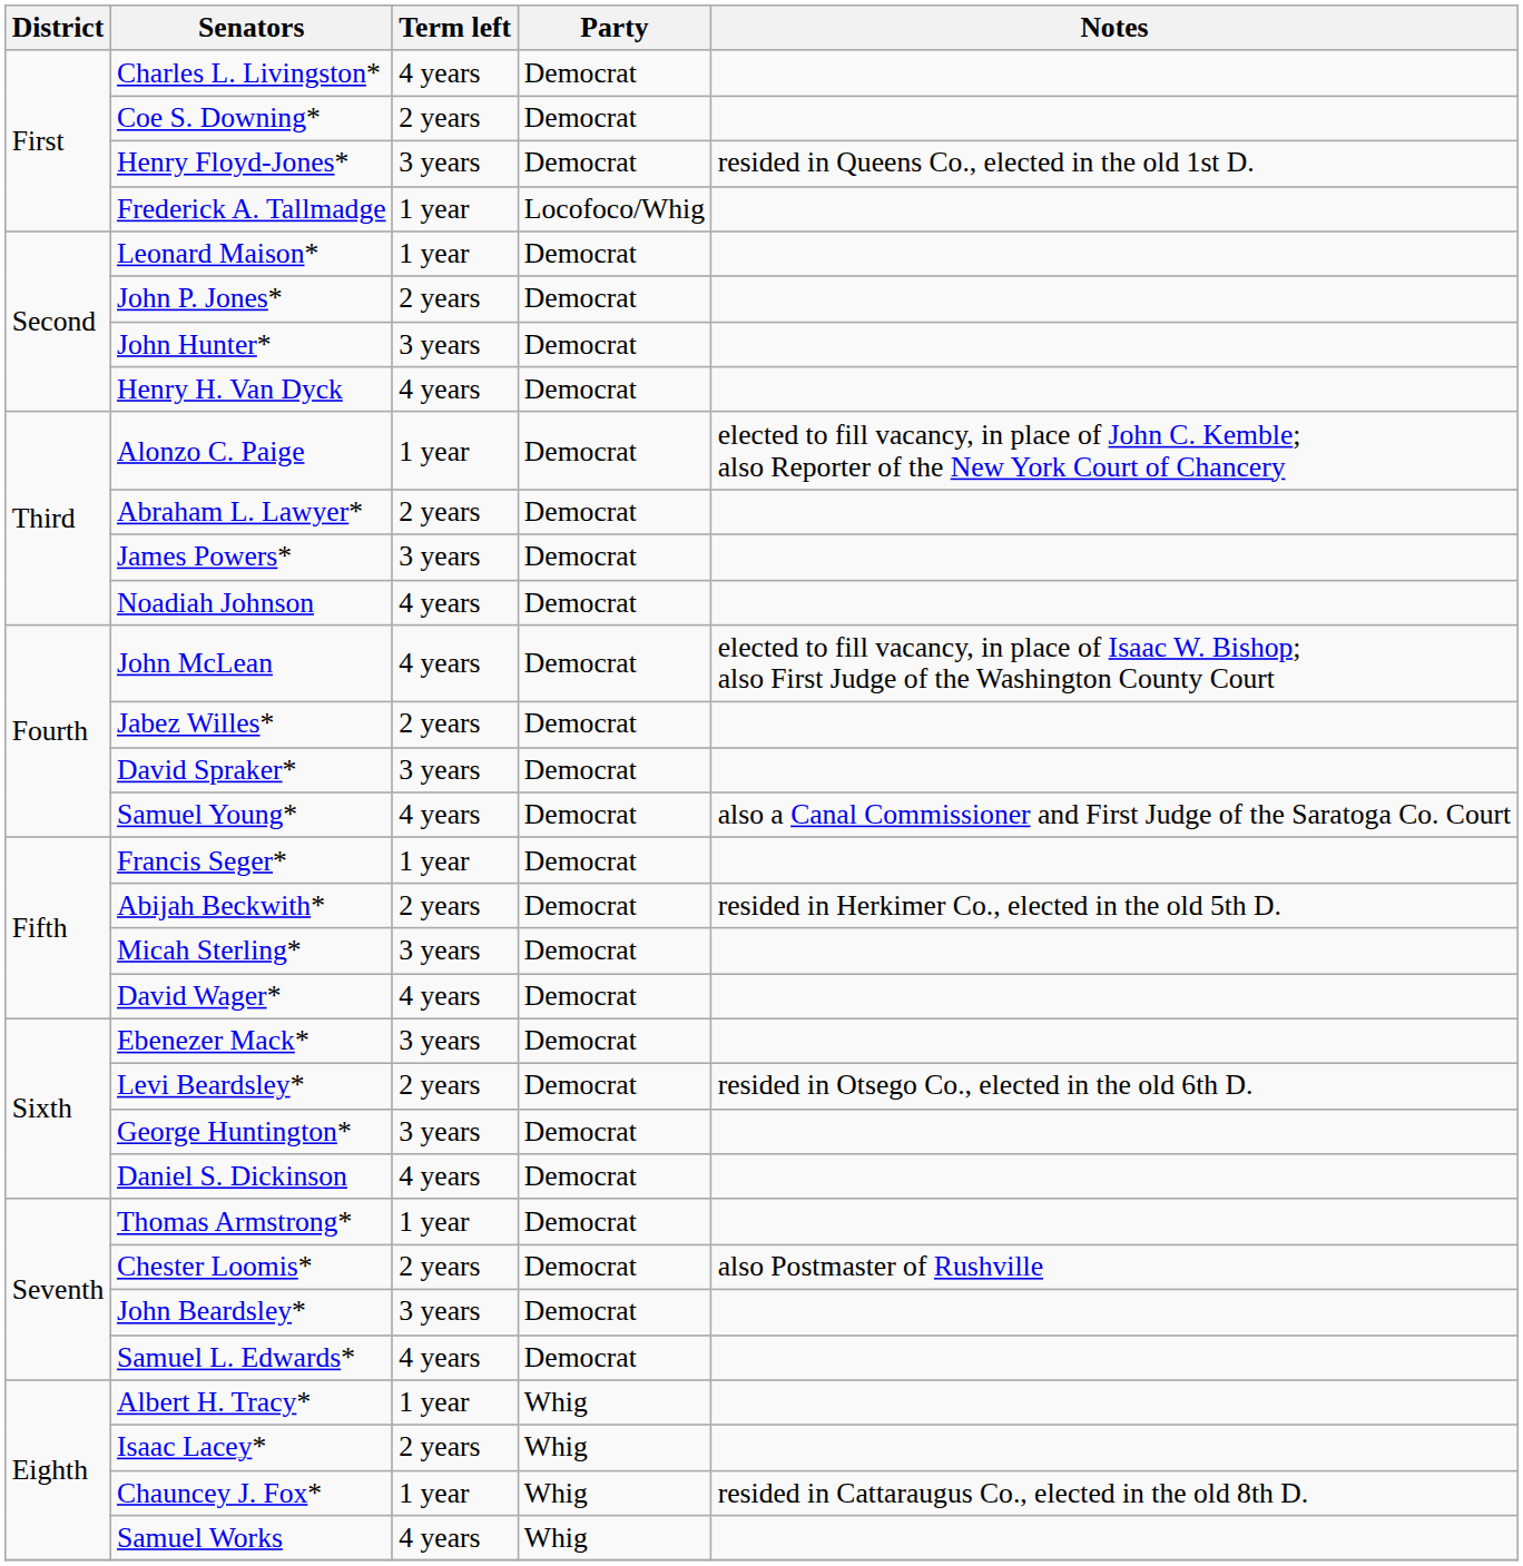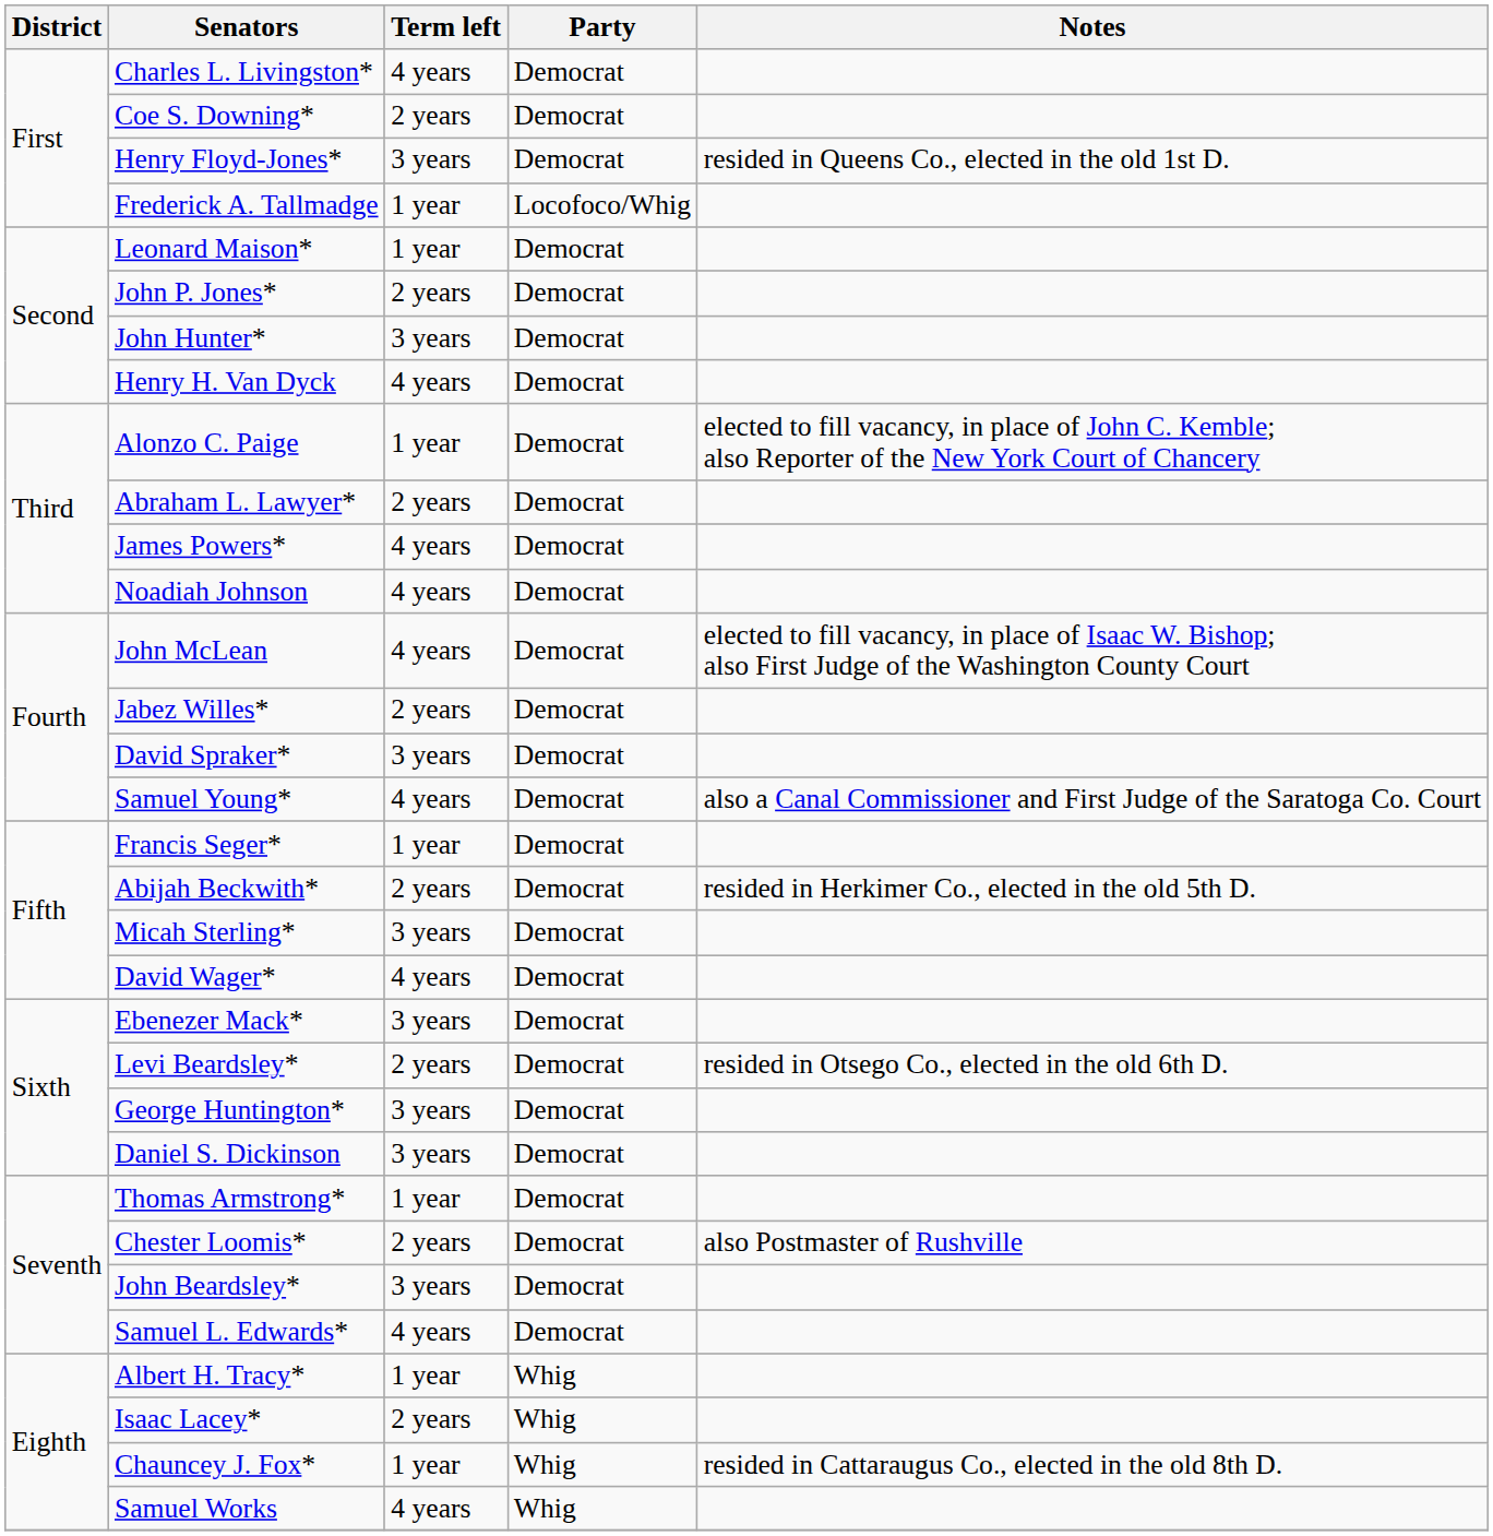James Powers* | Term left: 3 years -> 4 years
Daniel S. Dickinson | Term left: 4 years -> 3 years
